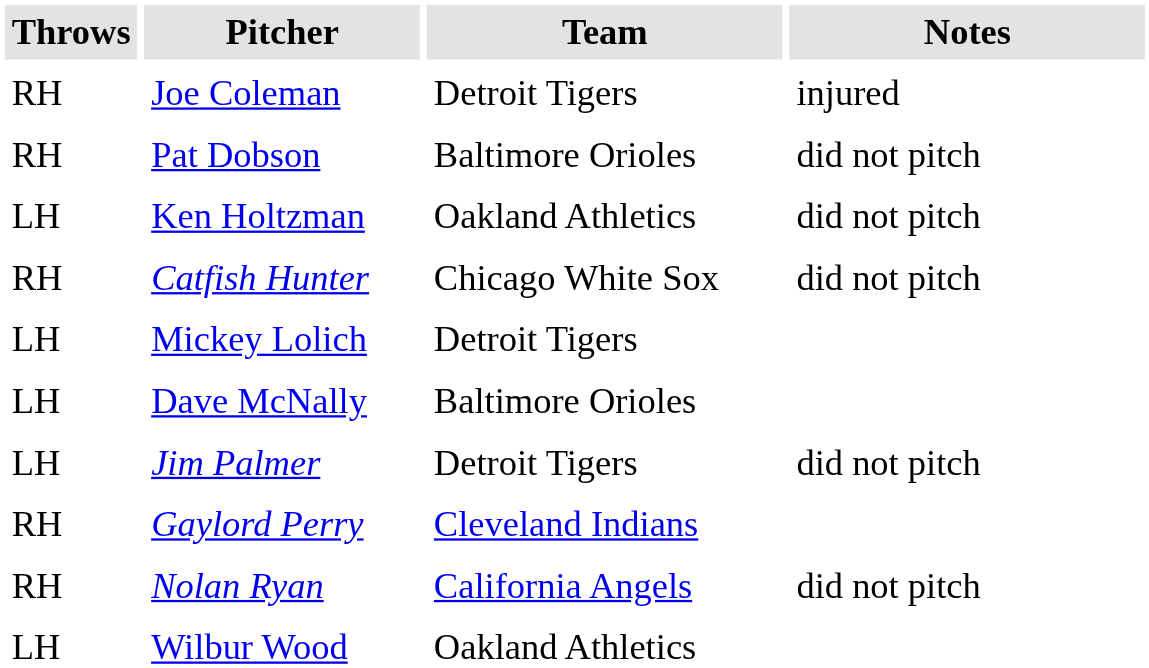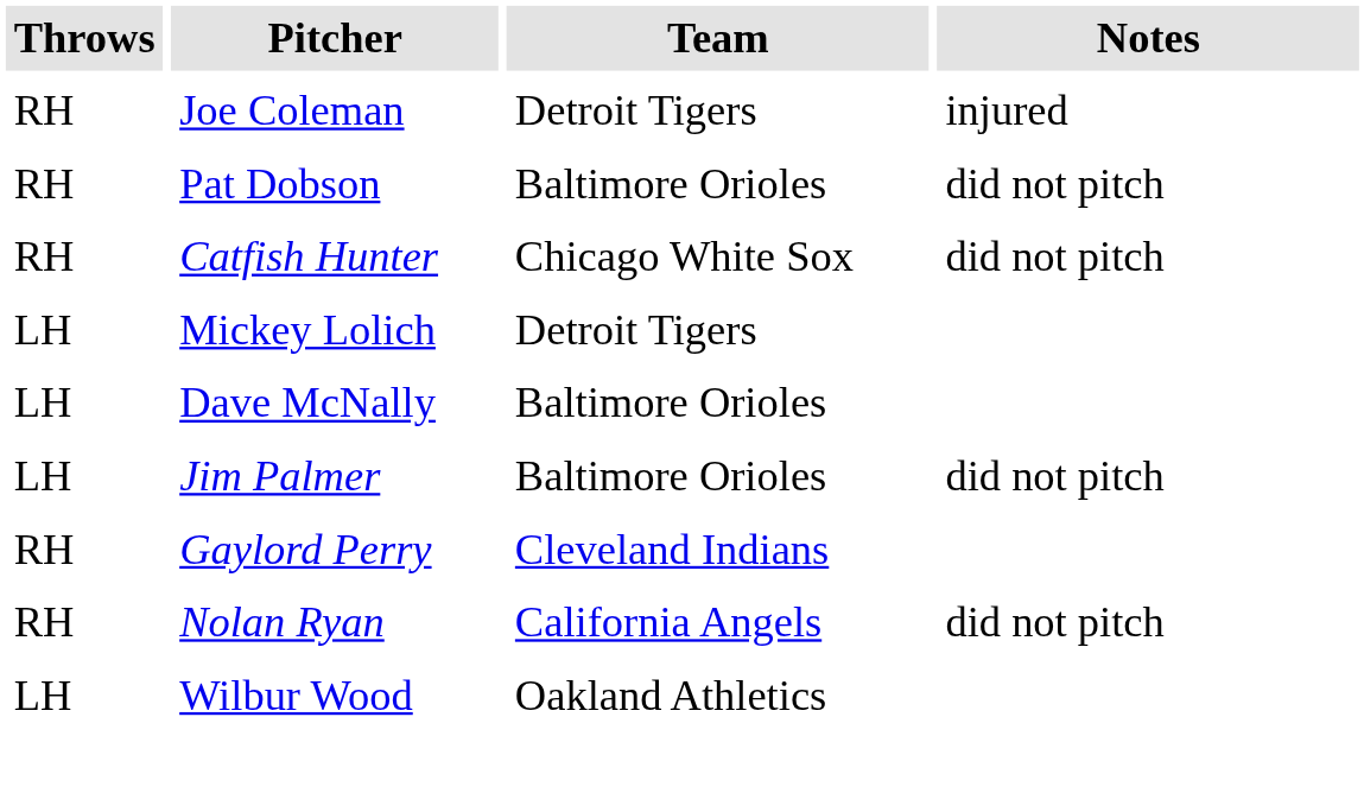- row: LH | Ken Holtzman | Oakland Athletics | did not pitch
Jim Palmer | Team: Detroit Tigers -> Baltimore Orioles
